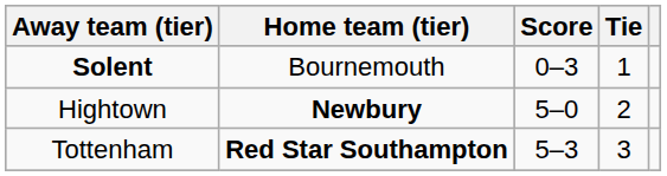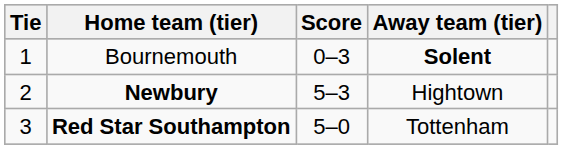columns swapped: Tie <-> Away team (tier)
Newbury | Score: 5–0 -> 5–3
Red Star Southampton | Score: 5–3 -> 5–0
